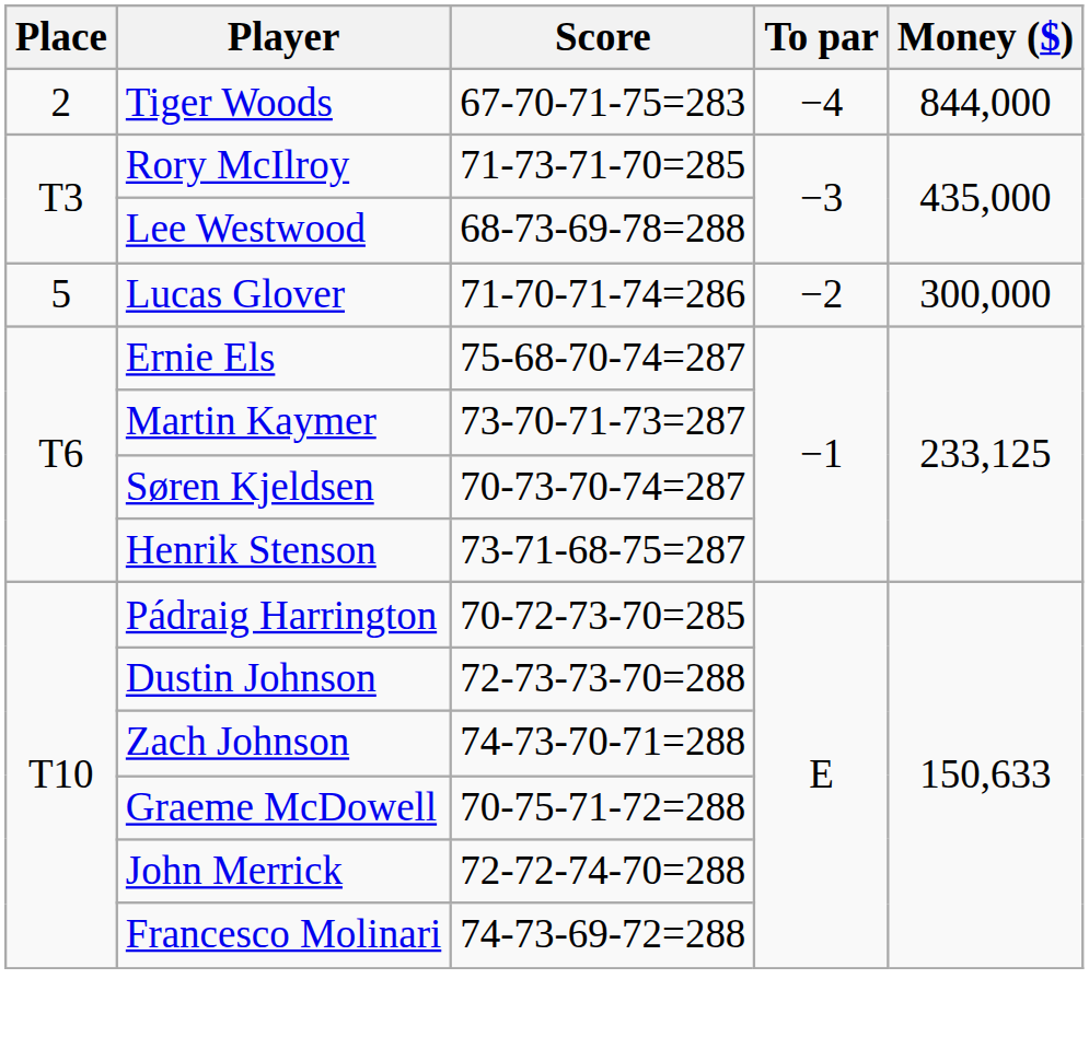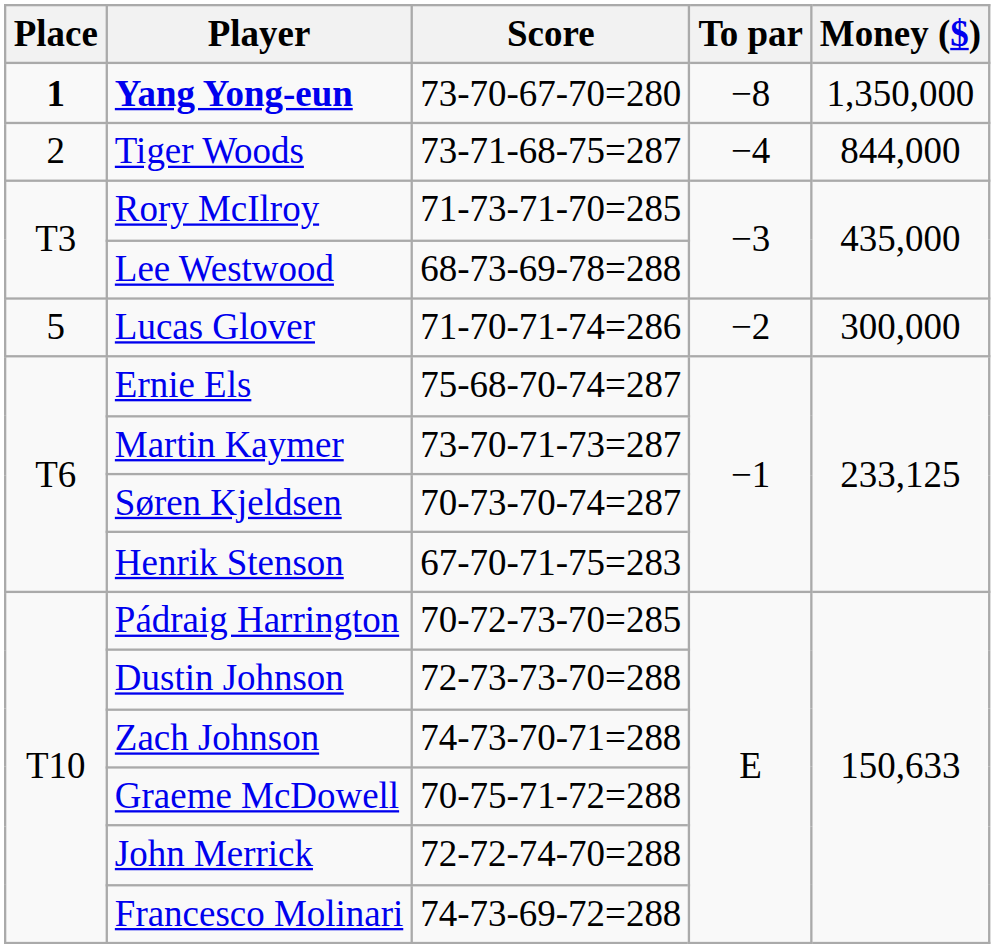+ row: 1 | Yang Yong-eun | 73-70-67-70=280 | −8 | 1,350,000
Tiger Woods | Score: 67-70-71-75=283 -> 73-71-68-75=287
Henrik Stenson | Score: 73-71-68-75=287 -> 67-70-71-75=283
